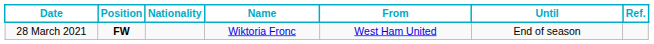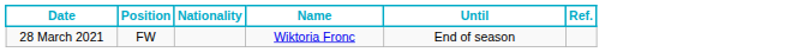- column: From | West Ham United
28 March 2021 | Position: bold -> normal
